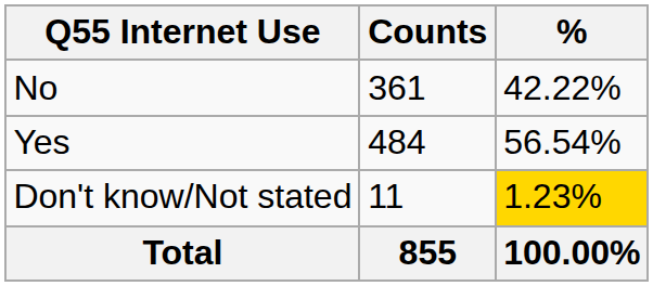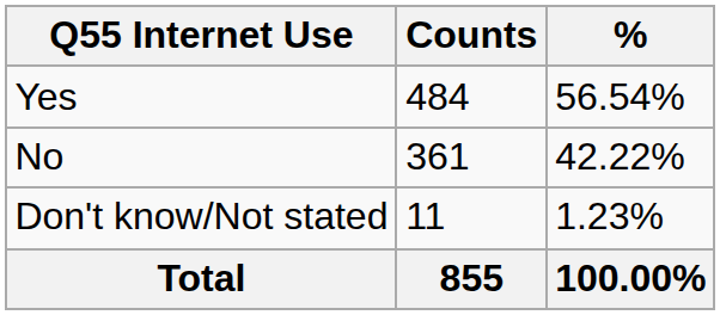rows swapped: Yes <-> No
Don't know/Not stated | %: gold background -> no background
